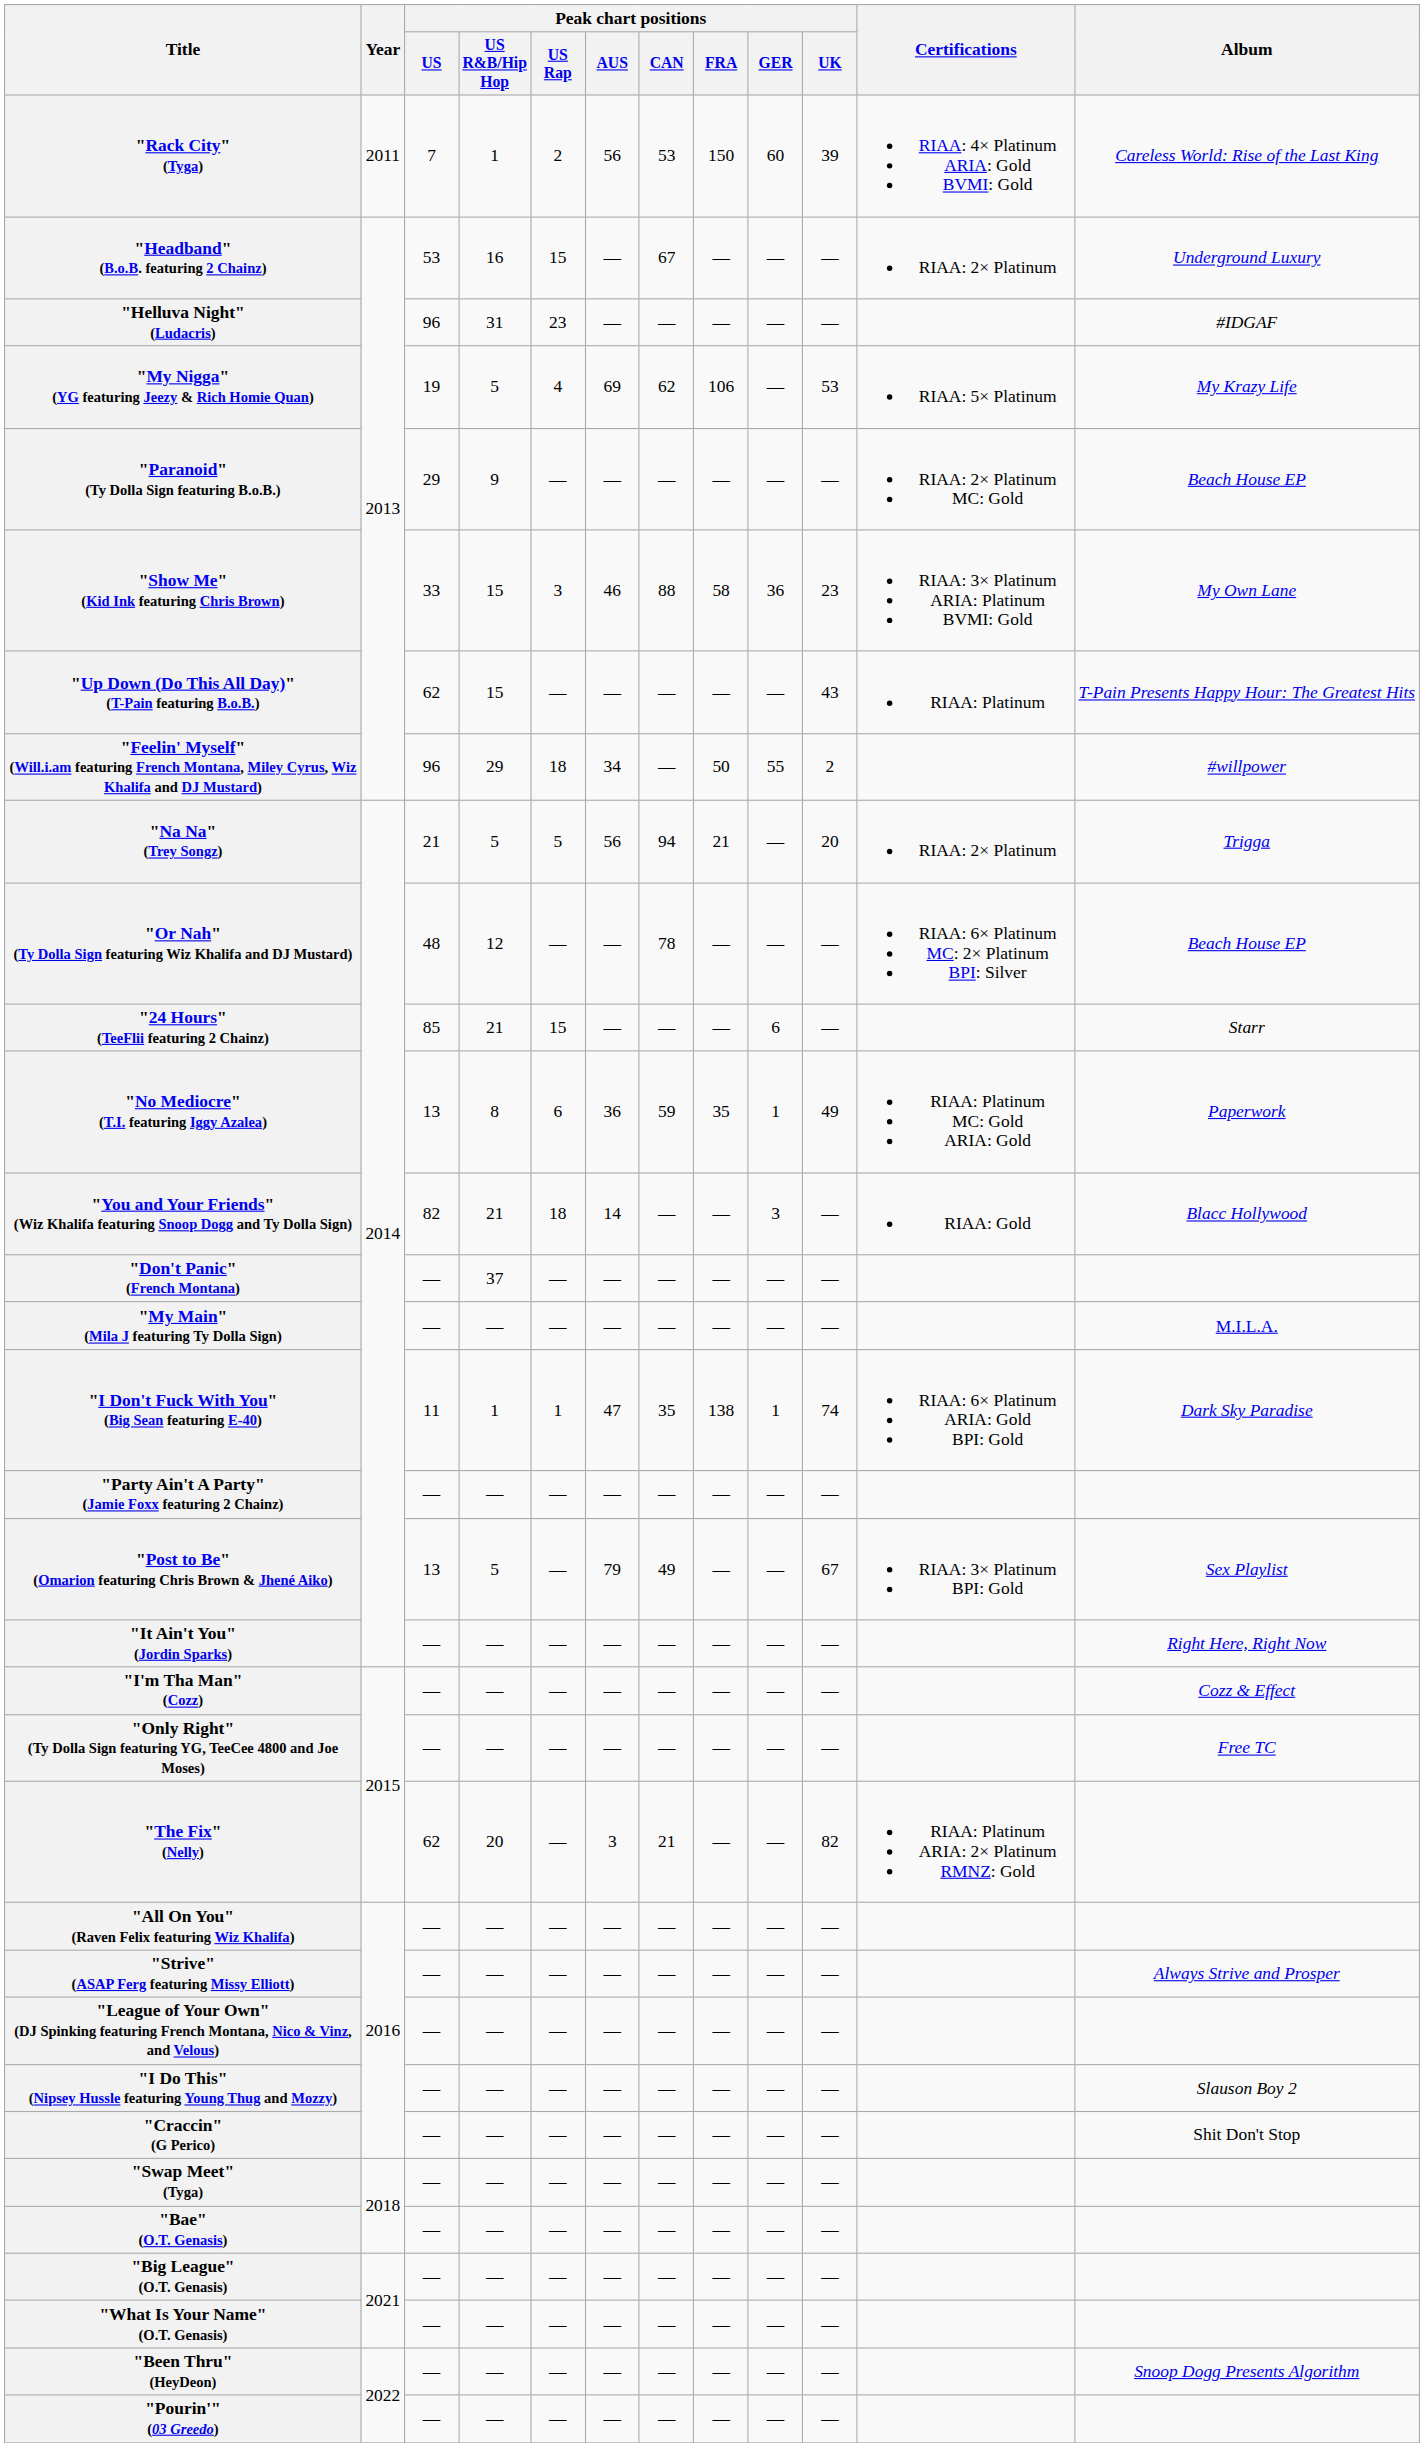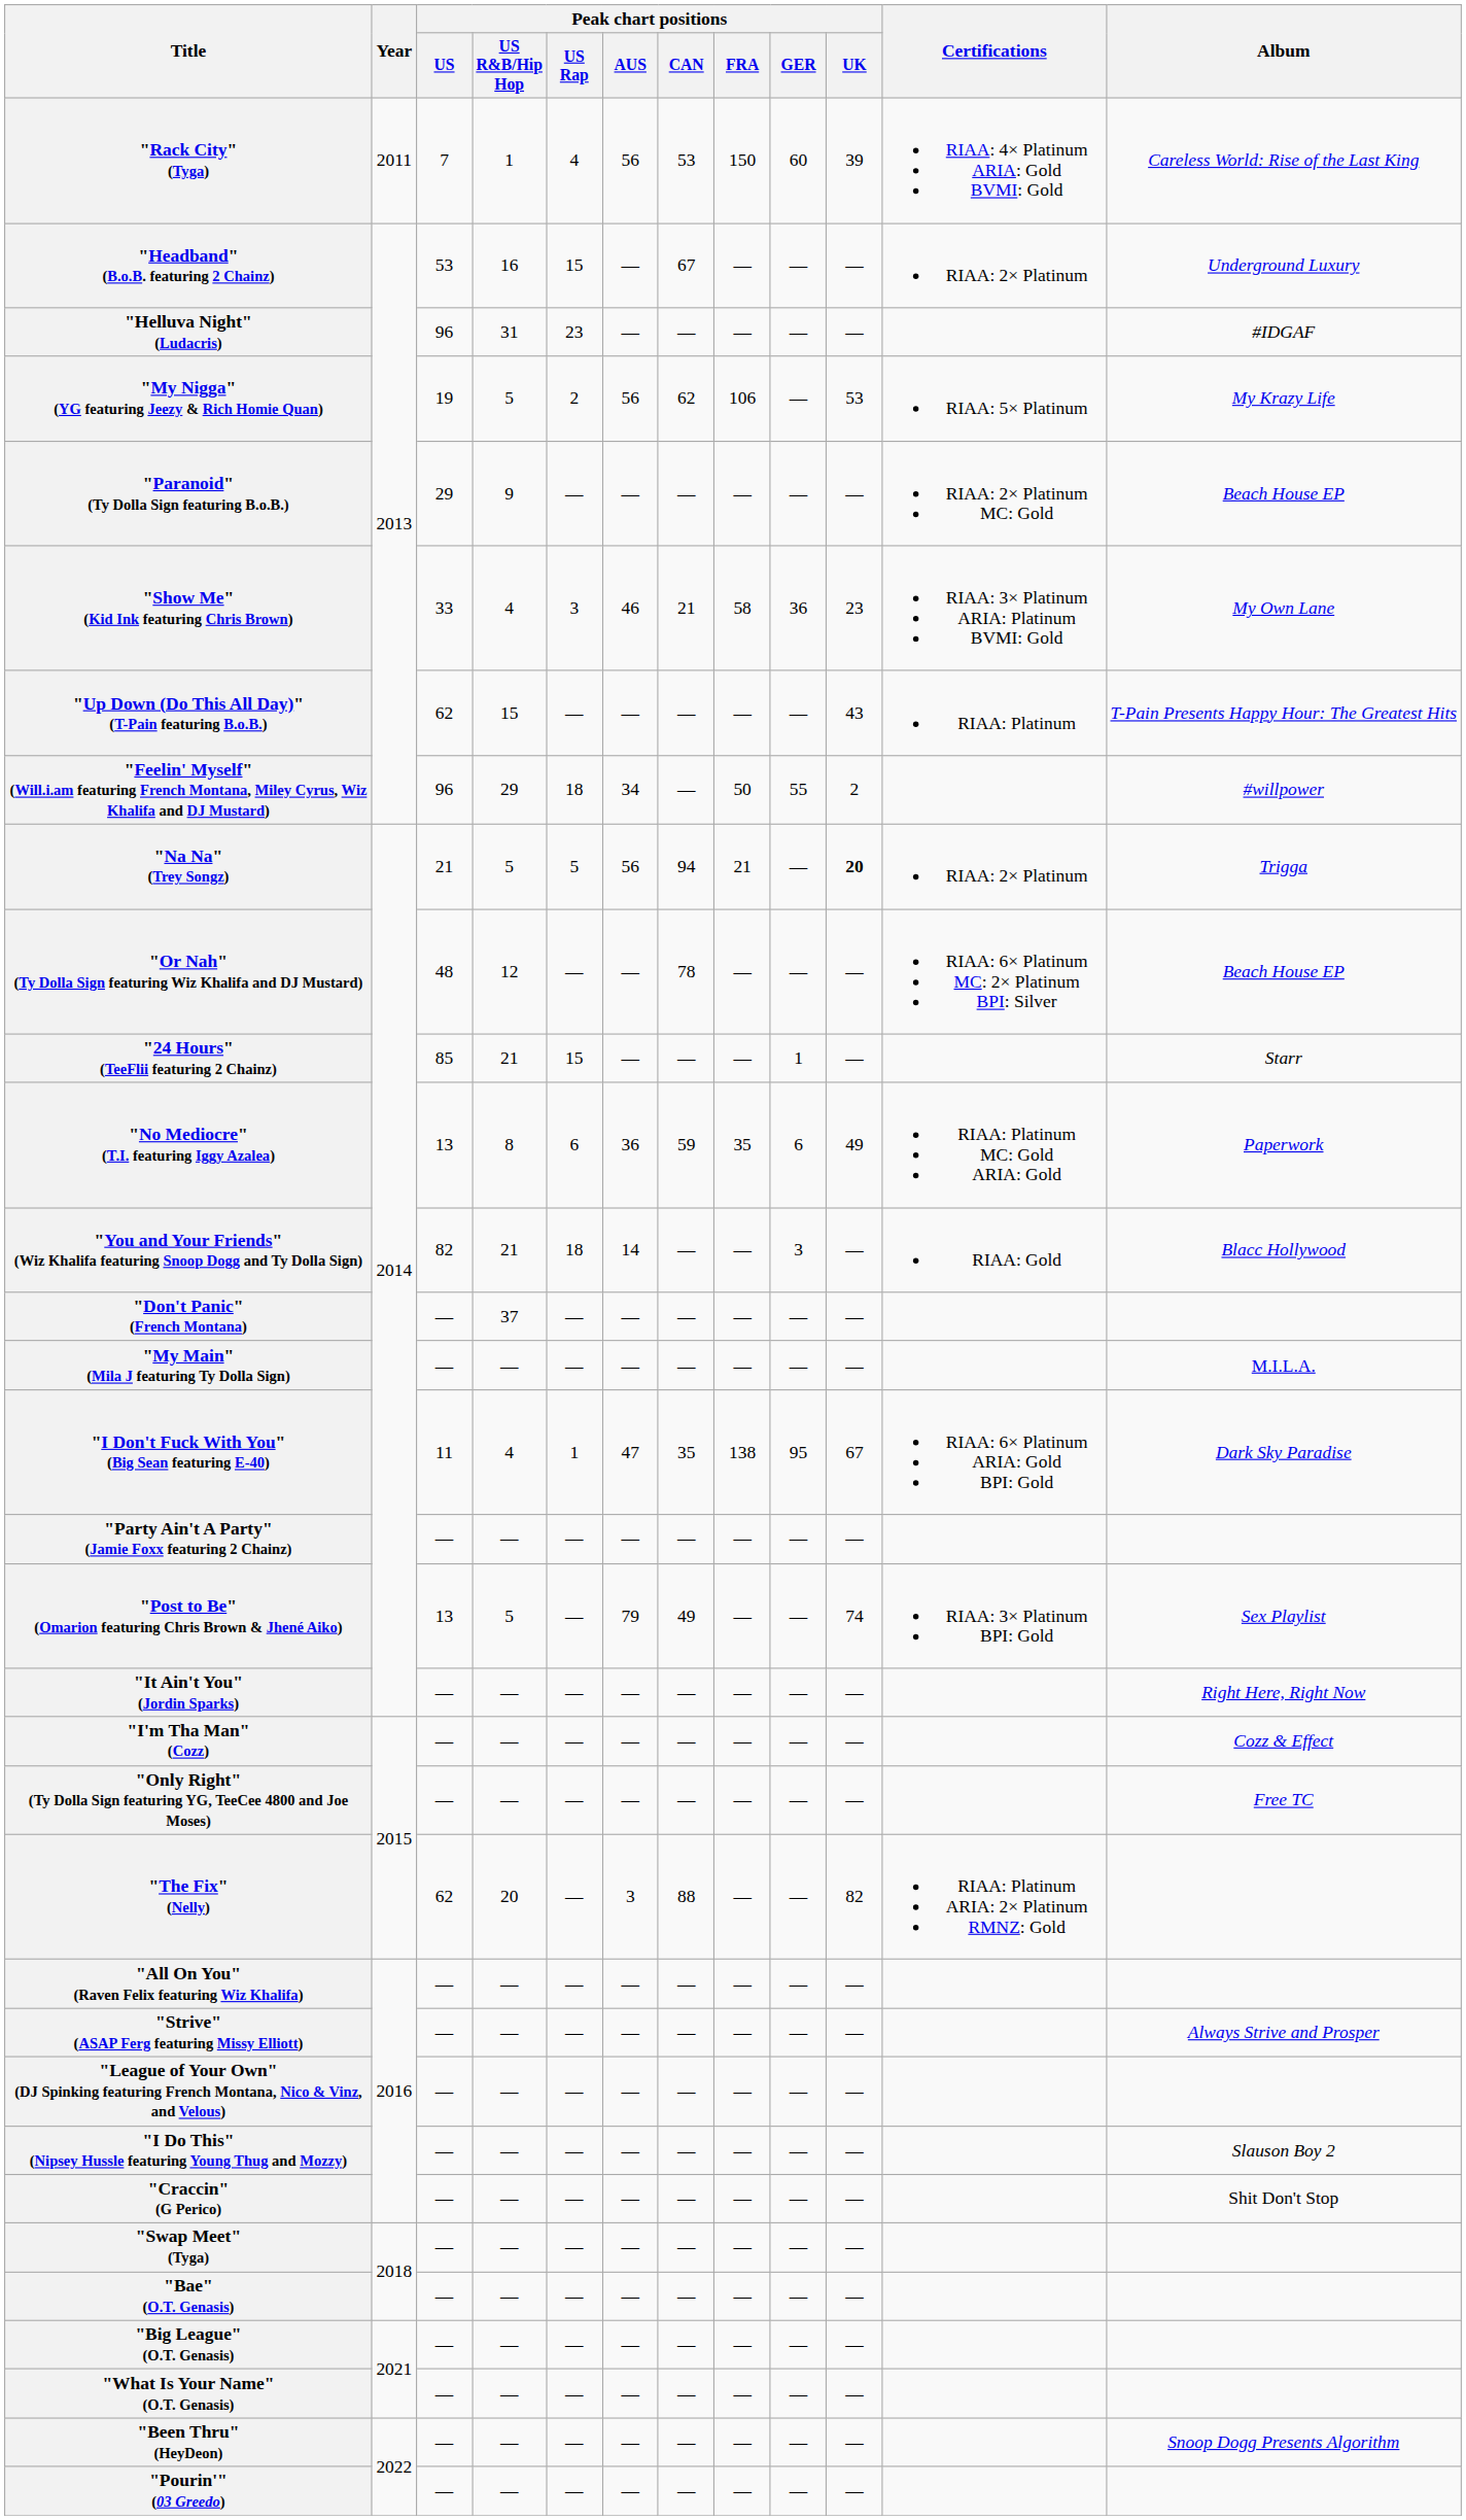"Rack City" (Tyga) | Peak chart positions / US Rap: 2 -> 4
"My Nigga" (YG featuring Jeezy & Rich Homie Quan) | Peak chart positions / US Rap: 4 -> 2
"My Nigga" (YG featuring Jeezy & Rich Homie Quan) | Peak chart positions / AUS: 69 -> 56
"Show Me" (Kid Ink featuring Chris Brown) | Peak chart positions / US R&B/Hip Hop: 15 -> 4
"Show Me" (Kid Ink featuring Chris Brown) | Peak chart positions / CAN: 88 -> 21
"Na Na" (Trey Songz) | Peak chart positions / UK: normal -> bold
"24 Hours" (TeeFlii featuring 2 Chainz) | Peak chart positions / GER: 6 -> 1
"No Mediocre" (T.I. featuring Iggy Azalea) | Peak chart positions / GER: 1 -> 6
"I Don't Fuck With You" (Big Sean featuring E-40) | Peak chart positions / US R&B/Hip Hop: 1 -> 4
"I Don't Fuck With You" (Big Sean featuring E-40) | Peak chart positions / GER: 1 -> 95
"I Don't Fuck With You" (Big Sean featuring E-40) | Peak chart positions / UK: 74 -> 67
"Post to Be" (Omarion featuring Chris Brown & Jhené Aiko) | Peak chart positions / UK: 67 -> 74
"The Fix" (Nelly) | Peak chart positions / CAN: 21 -> 88
